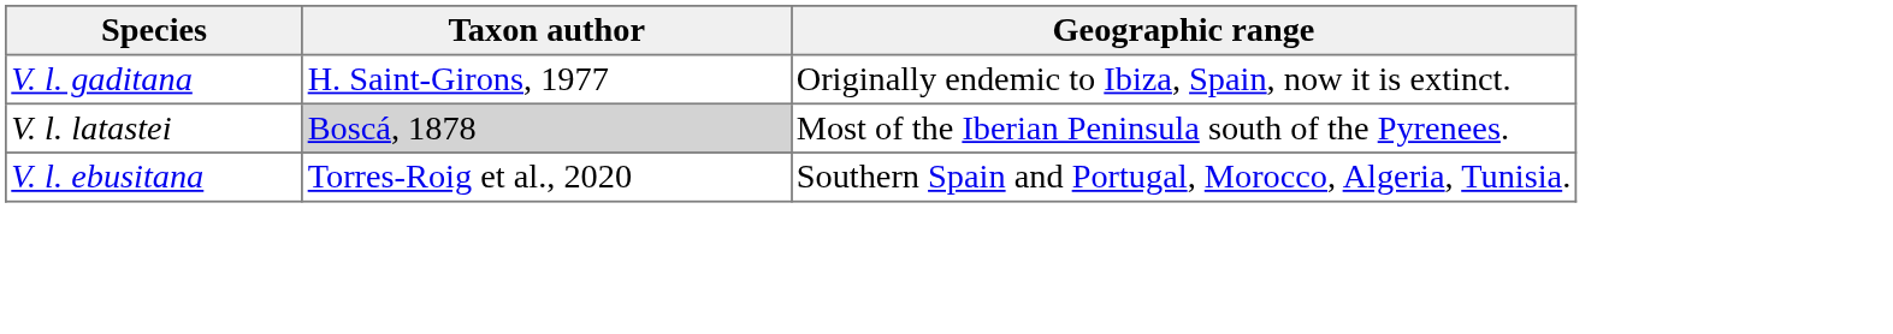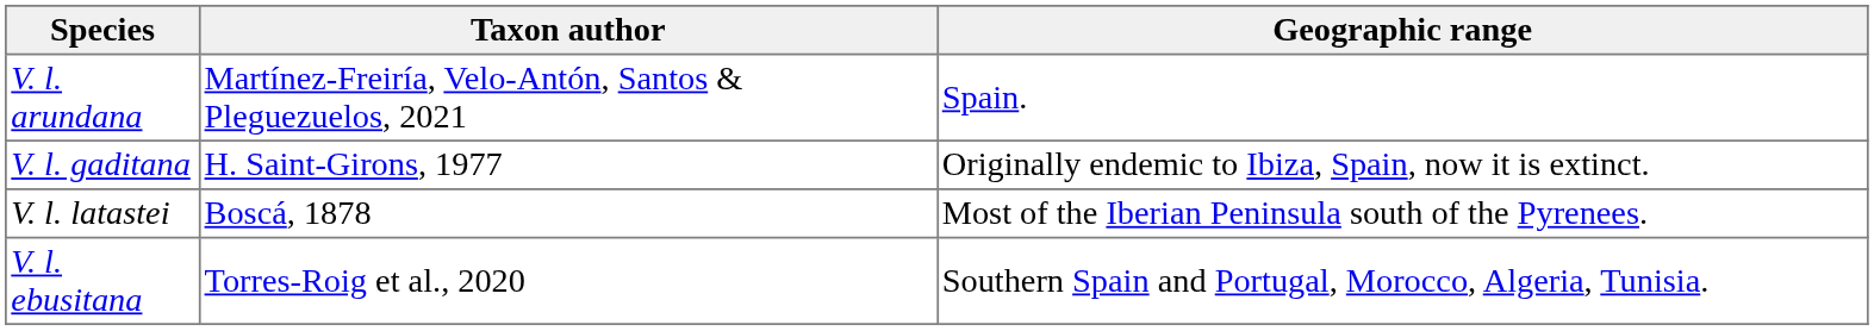+ row: V. l. arundana | Martínez-Freiría, Velo-Antón, Santos & Pleguezuelos, 2021 | Spain.
V. l. latastei | Taxon author: lightgrey background -> no background
